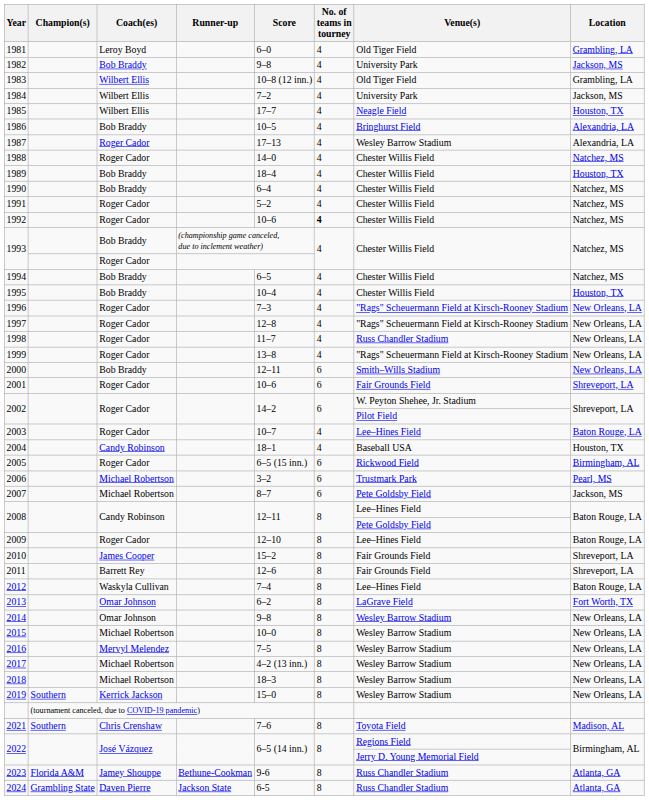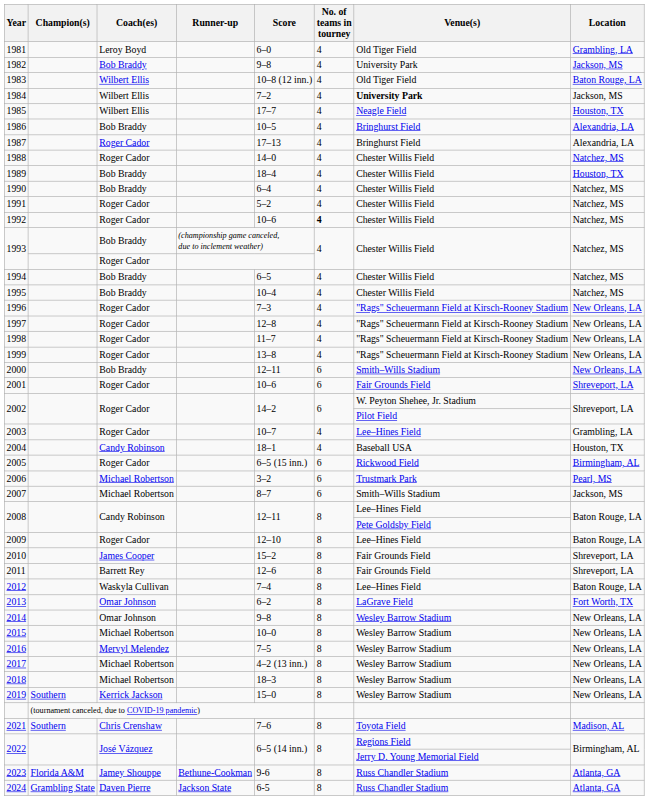1983 | Location: Grambling, LA -> Baton Rouge, LA
1984 | Venue(s): normal -> bold
1987 | Venue(s): Wesley Barrow Stadium -> Bringhurst Field
1995 | Location: Houston, TX -> Natchez, MS
1998 | Venue(s): Russ Chandler Stadium -> "Rags" Scheuermann Field at Kirsch-Rooney Stadium
2003 | Location: Baton Rouge, LA -> Grambling, LA
2007 | Venue(s): Pete Goldsby Field -> Smith–Wills Stadium
